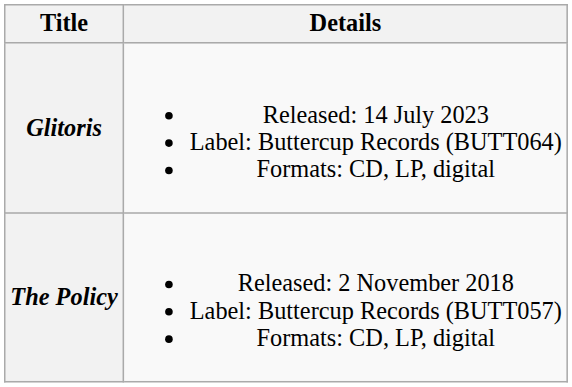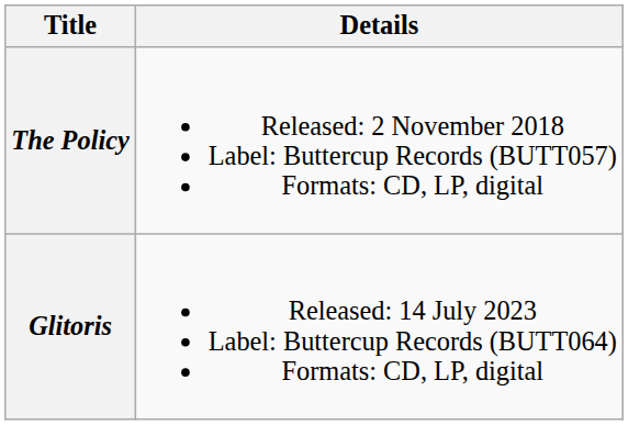rows swapped: The Policy <-> Glitoris
